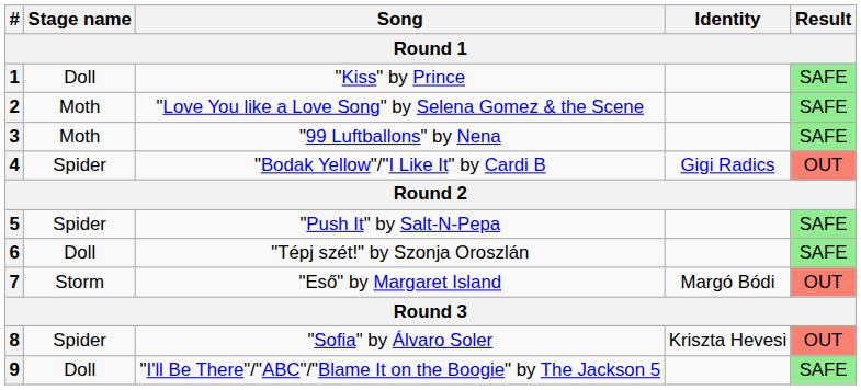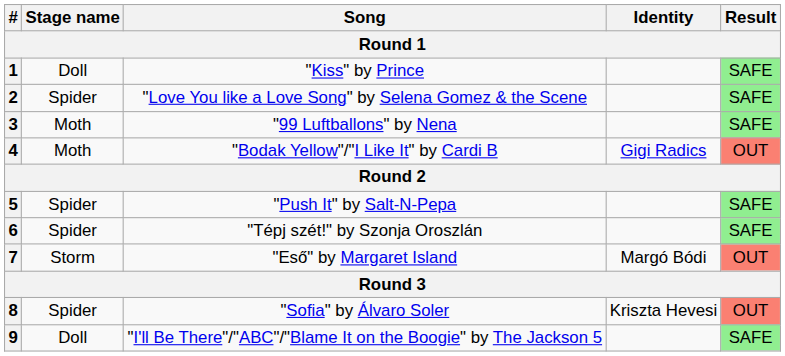2 | Stage name: Moth -> Spider
4 | Stage name: Spider -> Moth
6 | Stage name: Doll -> Spider
